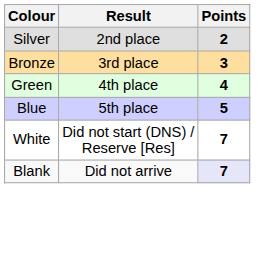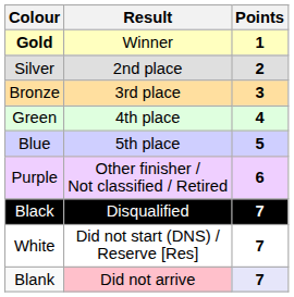+ row: Gold | Winner | 1
+ row: Purple | Other finisher / Not classified / Retired | 6
+ row: Black | Disqualified | 7
Blank | Result: no background -> pink background
